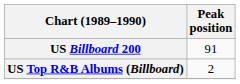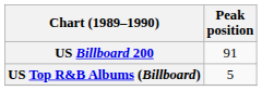US Top R&B Albums (Billboard) | Peak position: 2 -> 5
